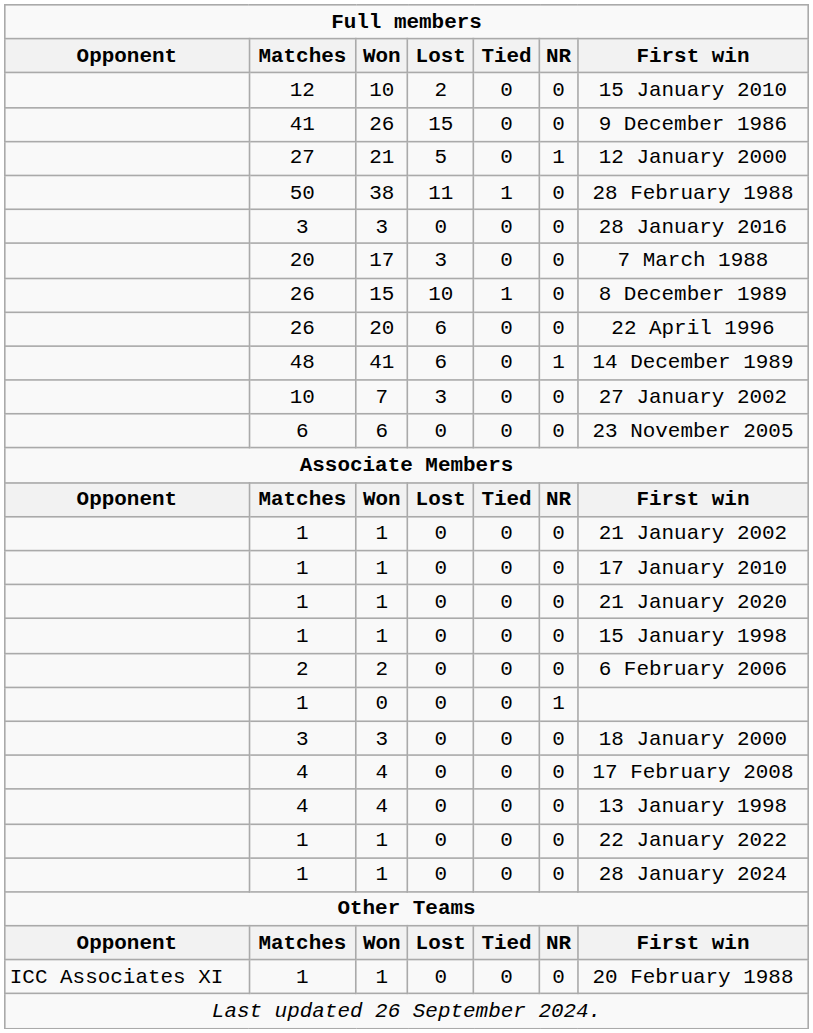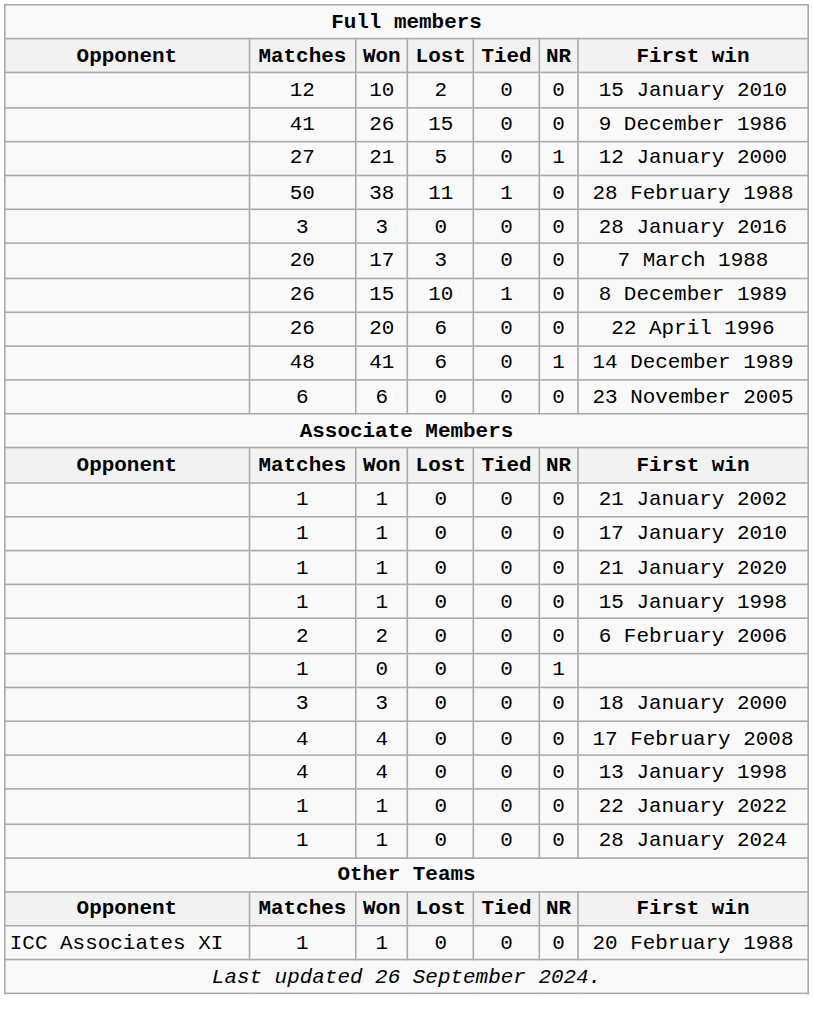- row: 10 | 7 | 3 | 0 | 0 | 27 January 2002
